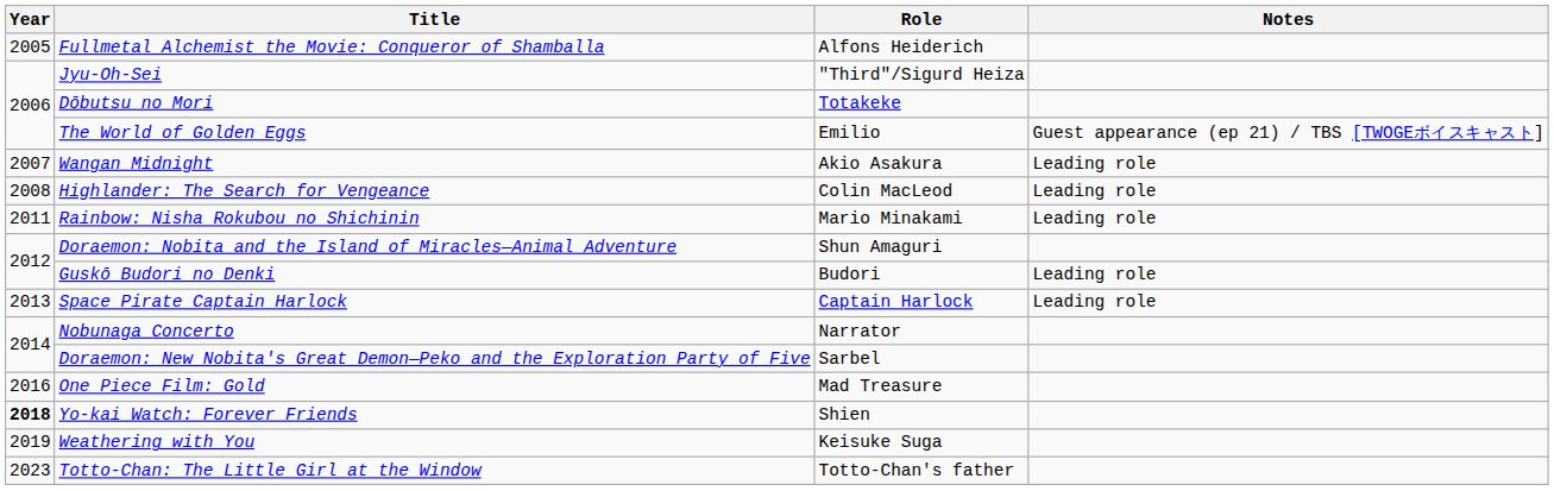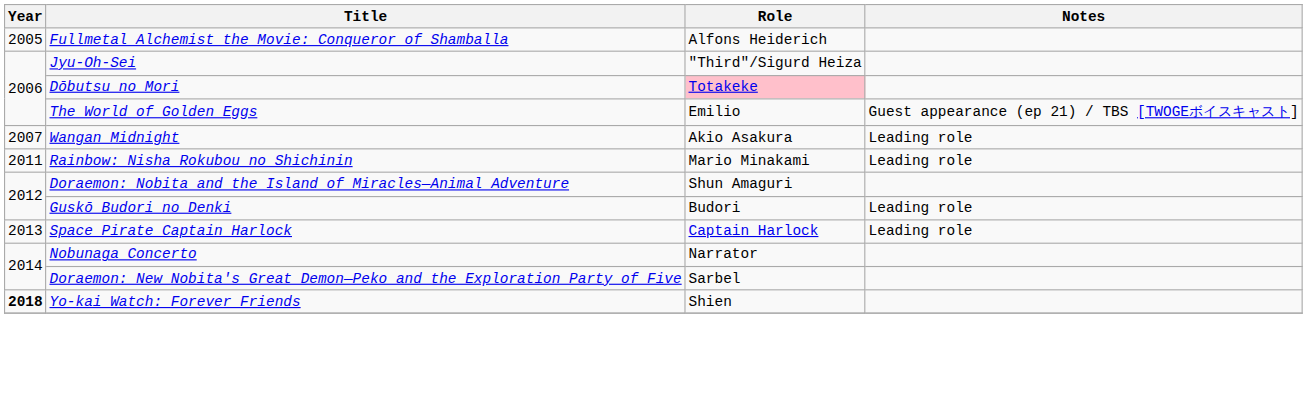Dōbutsu no Mori | Role: no background -> pink background
- row: 2008 | Highlander: The Search for Vengeance | Colin MacLeod | Leading role
- row: 2016 | One Piece Film: Gold | Mad Treasure
- row: 2019 | Weathering with You | Keisuke Suga
- row: 2023 | Totto-Chan: The Little Girl at the Window | Totto-Chan's father
